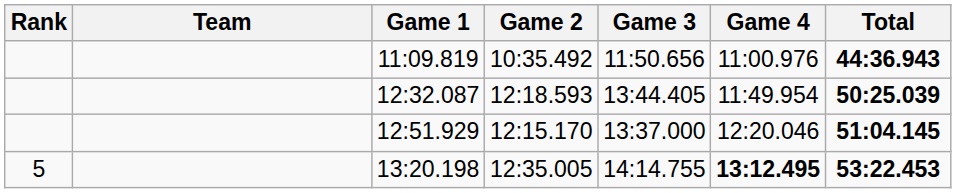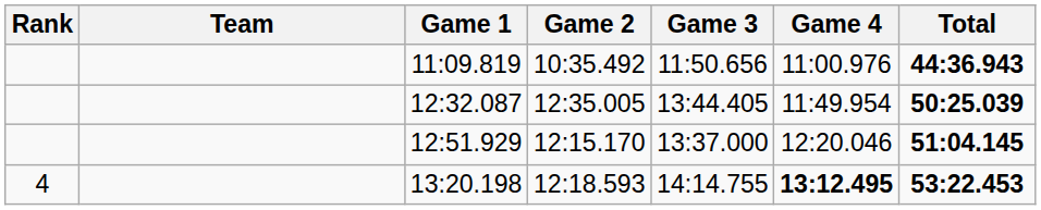12:32.087 | Game 2: 12:18.593 -> 12:35.005
13:20.198 | Rank: 5 -> 4
13:20.198 | Game 2: 12:35.005 -> 12:18.593
